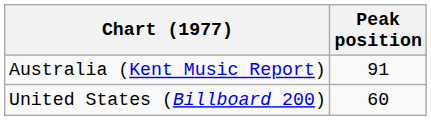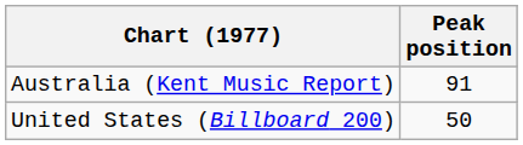United States (Billboard 200) | Peak position: 60 -> 50
